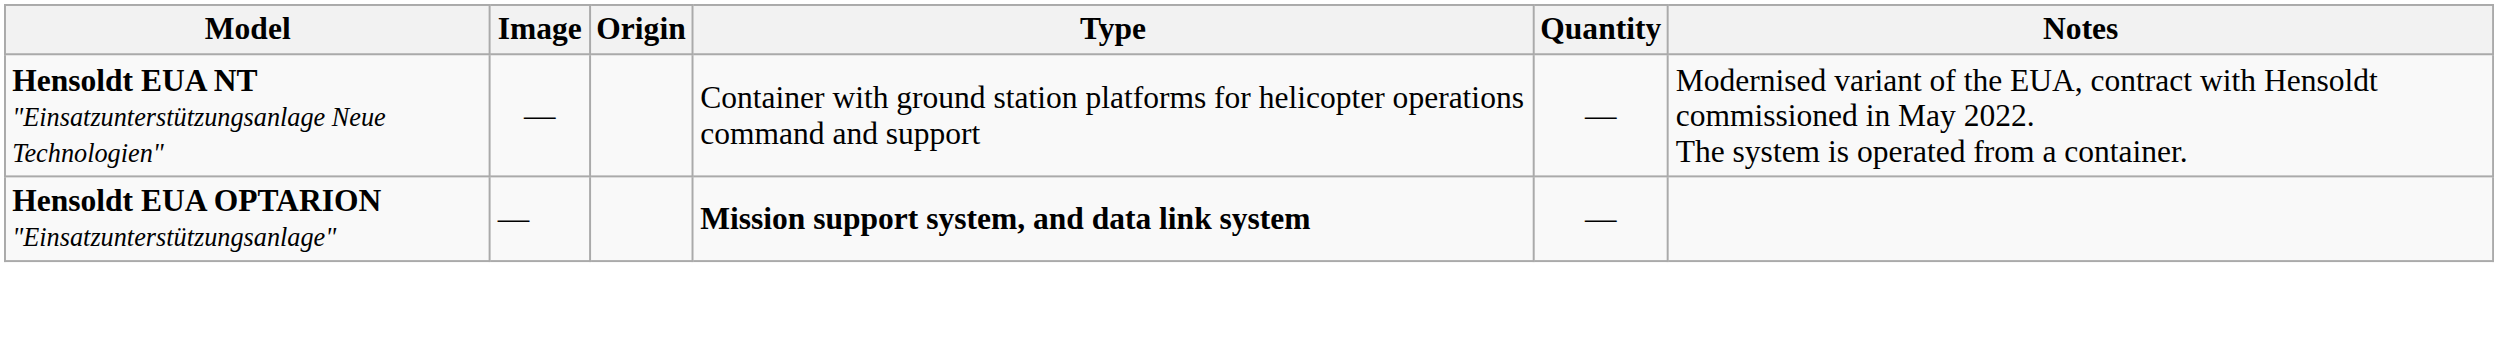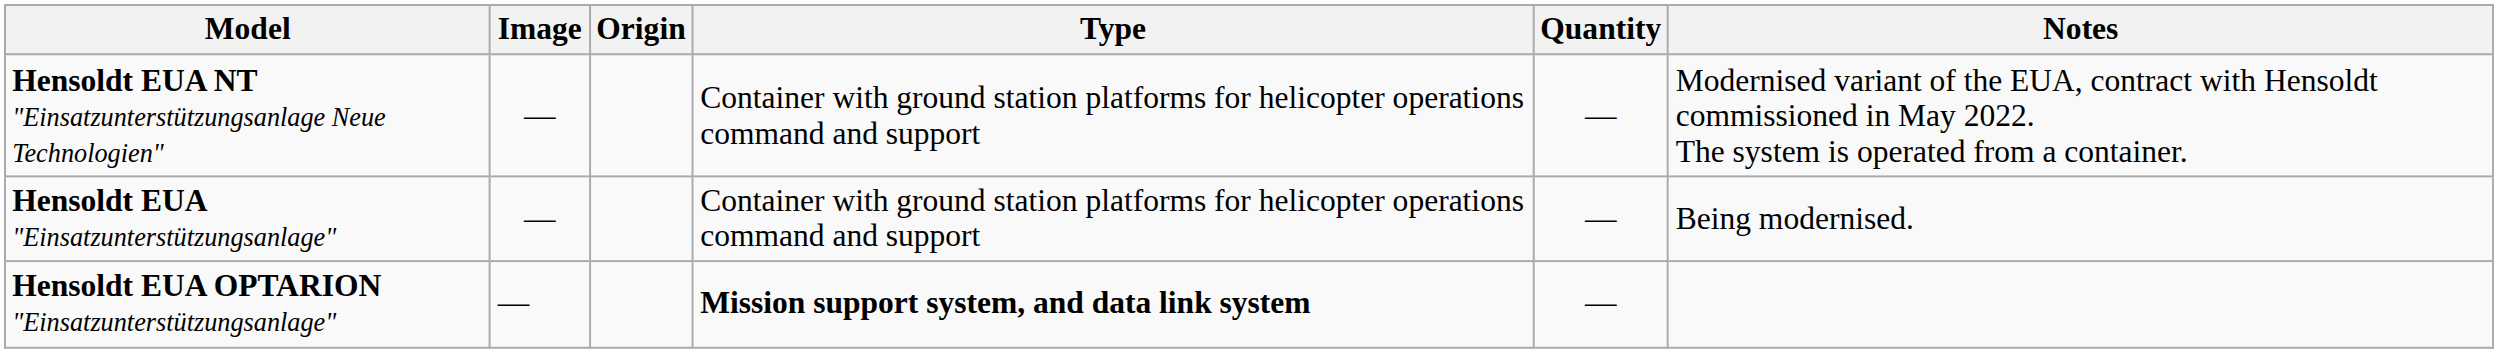+ row: Hensoldt EUA "Einsatzunterstützungsanlage" | — | Container with ground station platforms for helicopter operations command and support | — | Being modernised.
